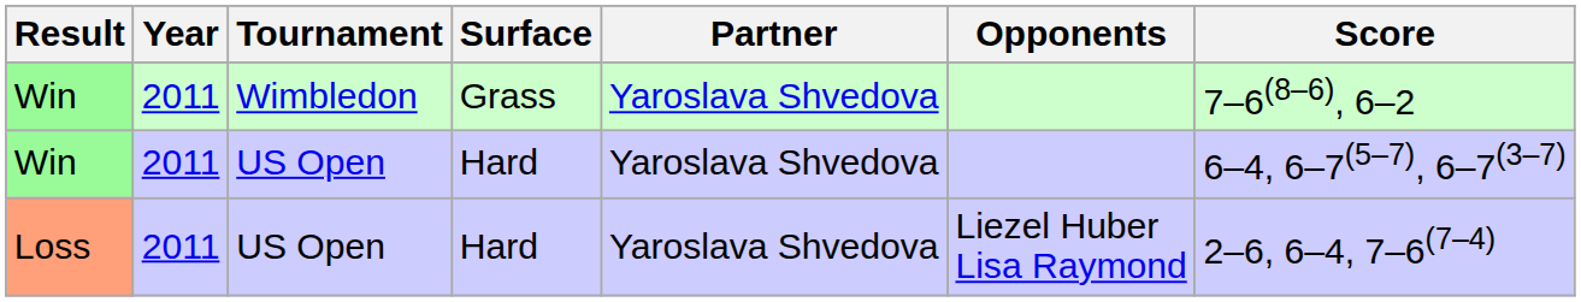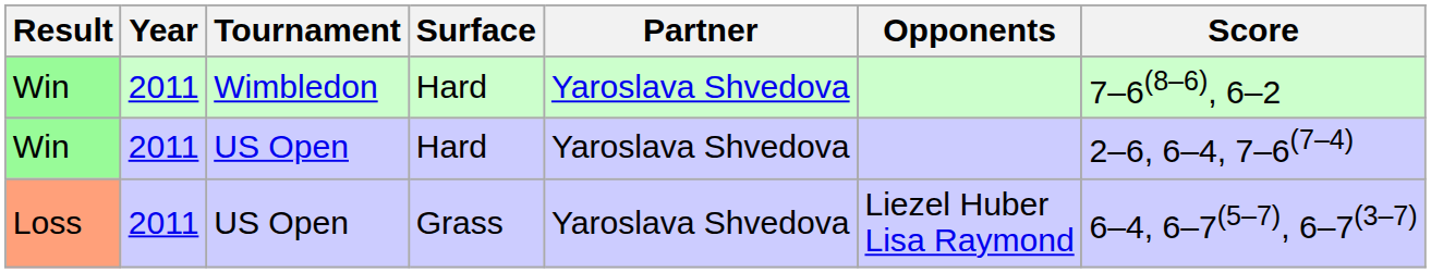Win / Wimbledon | Surface: Grass -> Hard
Win / US Open | Score: 6–4, 6–7(5–7), 6–7(3–7) -> 2–6, 6–4, 7–6(7–4)
Loss | Surface: Hard -> Grass
Loss | Score: 2–6, 6–4, 7–6(7–4) -> 6–4, 6–7(5–7), 6–7(3–7)
